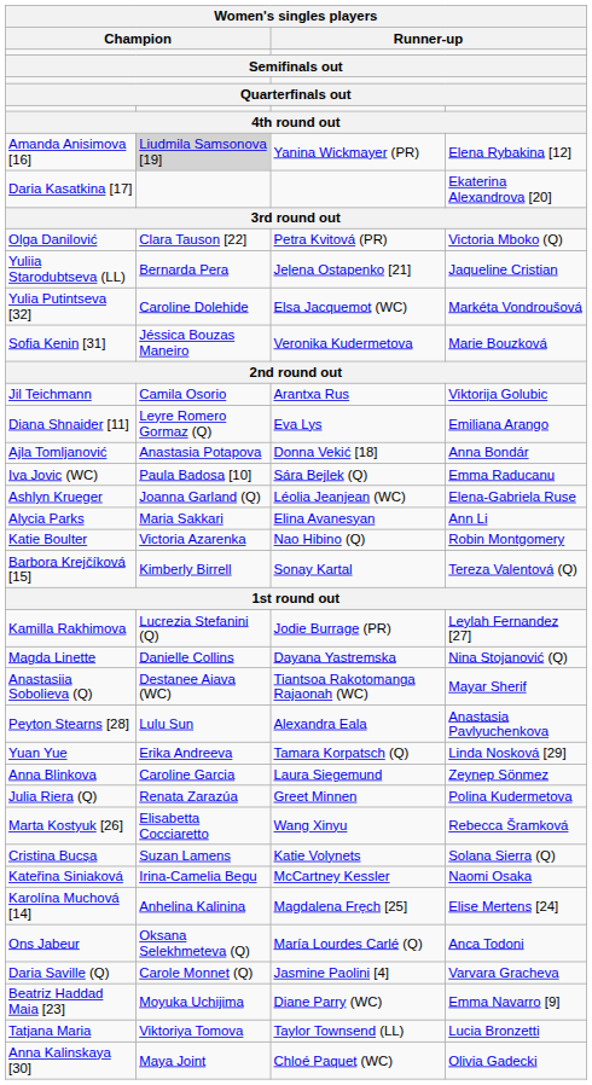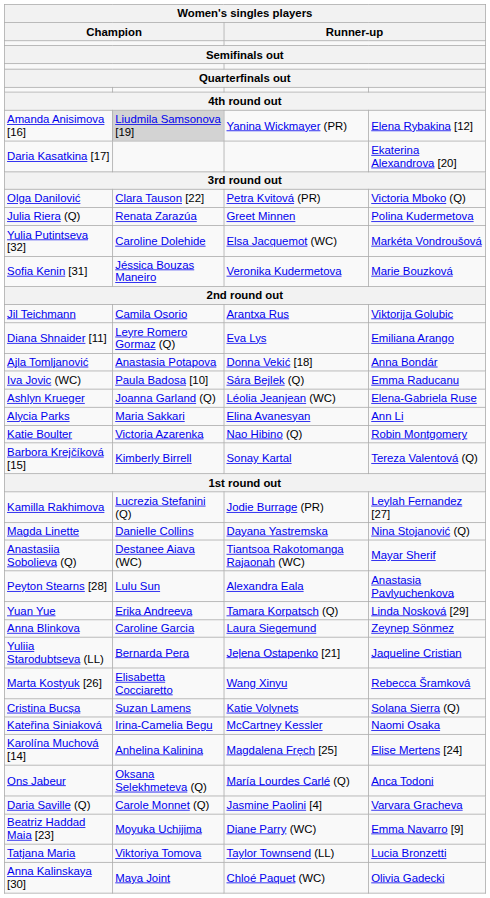rows swapped: Yuliia Starodubtseva (LL) <-> Julia Riera (Q)
